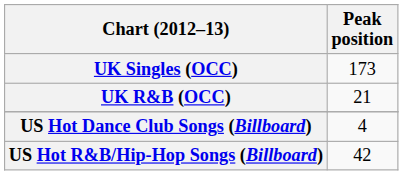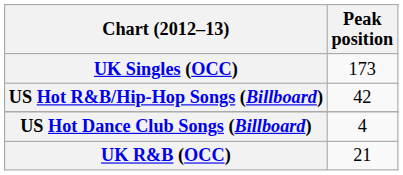rows swapped: UK R&B (OCC) <-> US Hot R&B/Hip-Hop Songs (Billboard)
